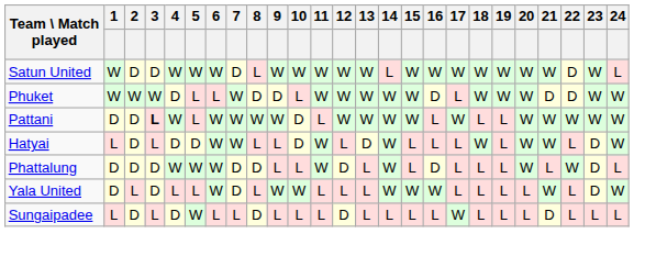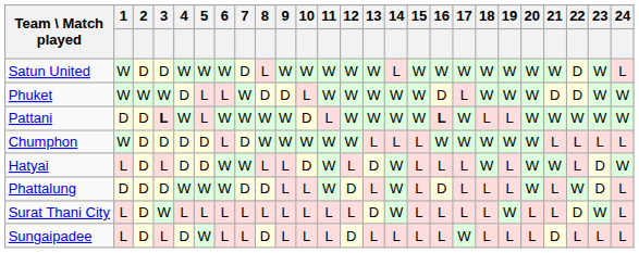Pattani | 16: normal -> bold
+ row: Chumphon | W | D | D | D | D | L | D | W | W | W | W | W | L | L | L | W | W | W | W | W | L | L | L | L
- row: Yala United | D | L | D | L | L | W | D | L | W | W | L | L | L | W | W | W | L | L | L | L | W | L | D | W
+ row: Surat Thani City | L | D | W | L | L | L | L | L | L | L | L | L | D | W | L | L | L | L | W | L | L | D | W | L
